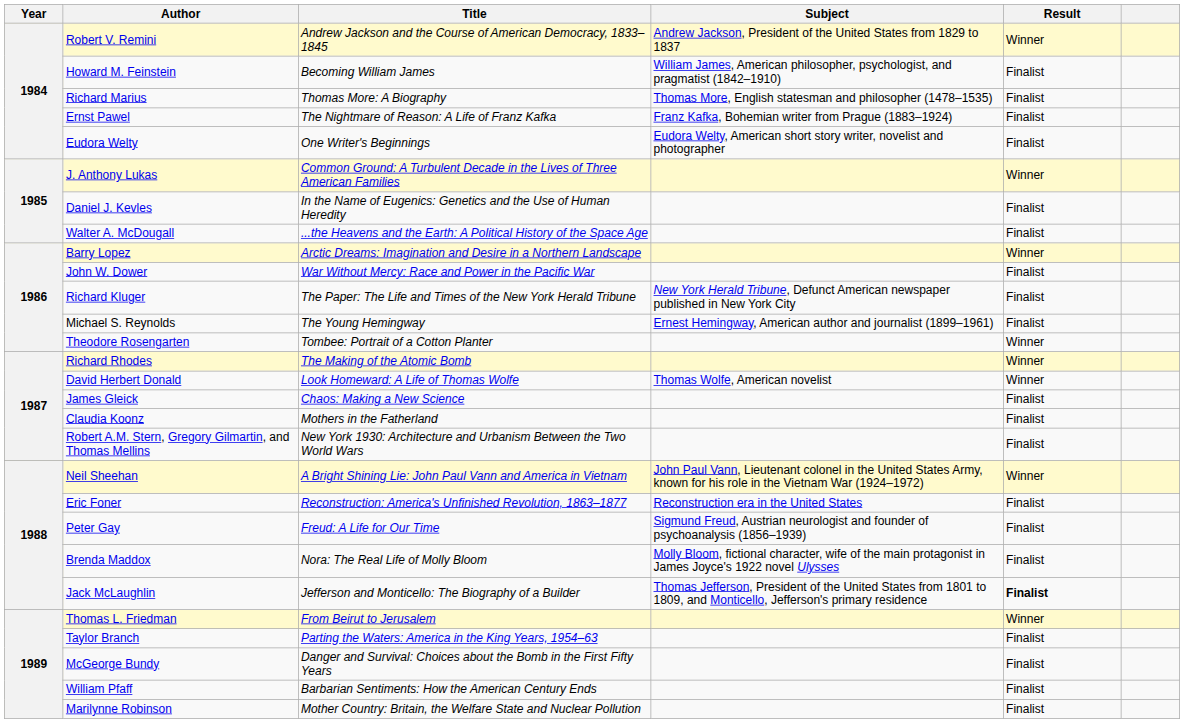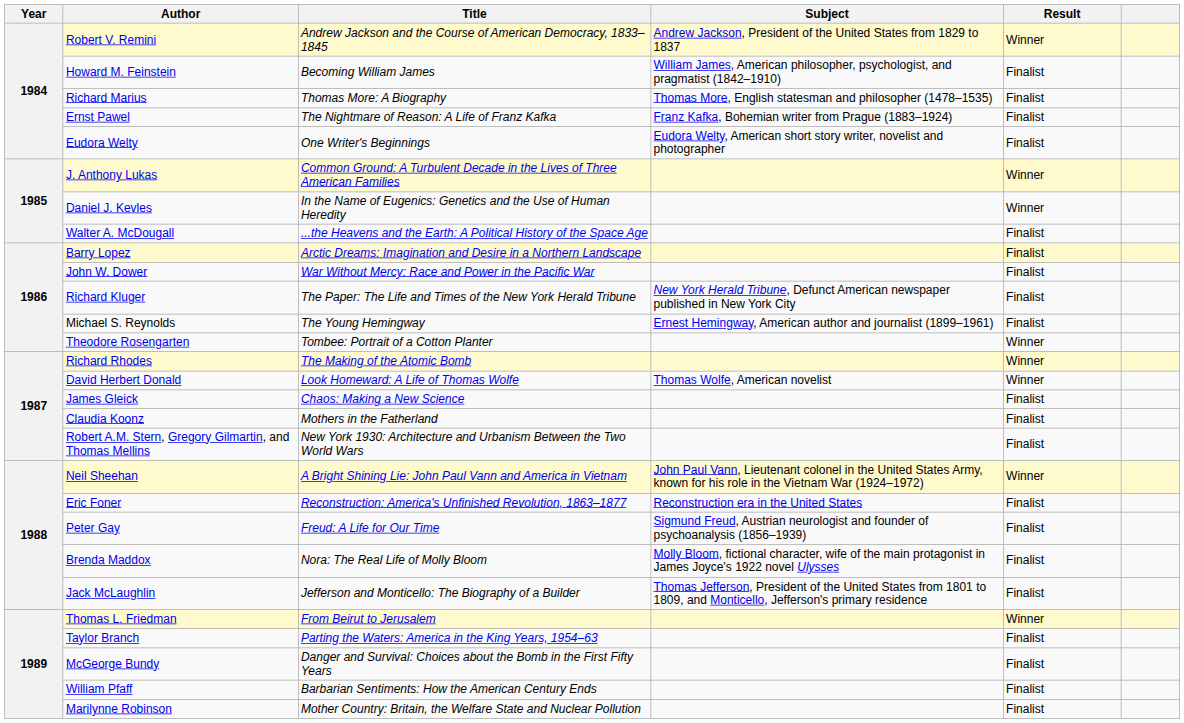Daniel J. Kevles | Result: Finalist -> Winner
Barry Lopez | Result: Winner -> Finalist
Jack McLaughlin | Result: bold -> normal
